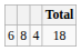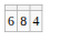- column: Total | 18
